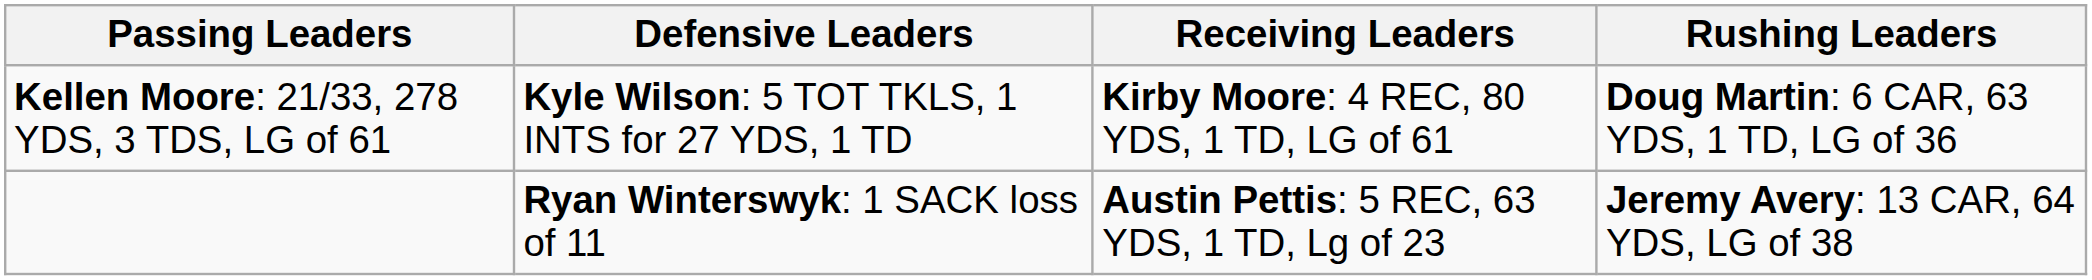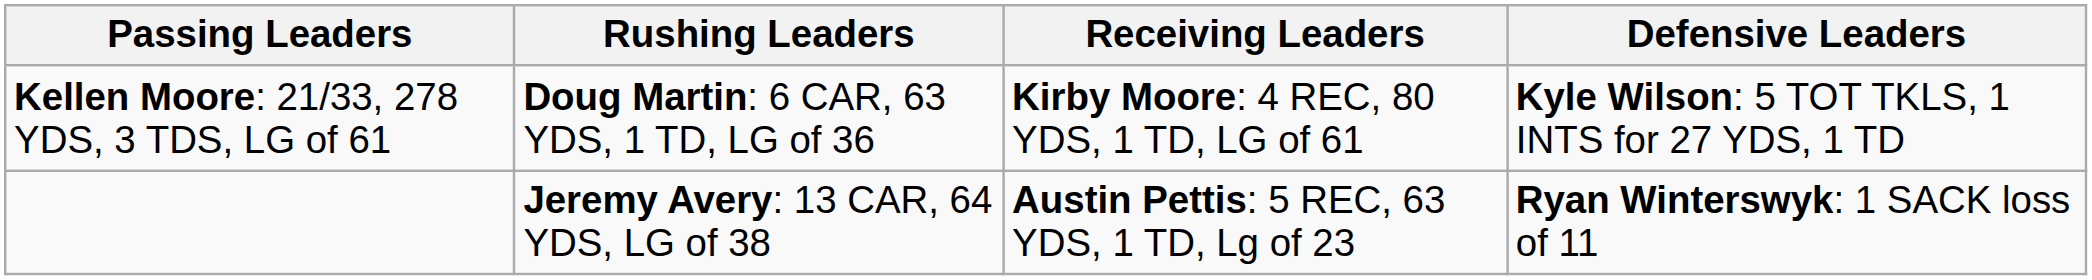columns swapped: Rushing Leaders <-> Defensive Leaders
